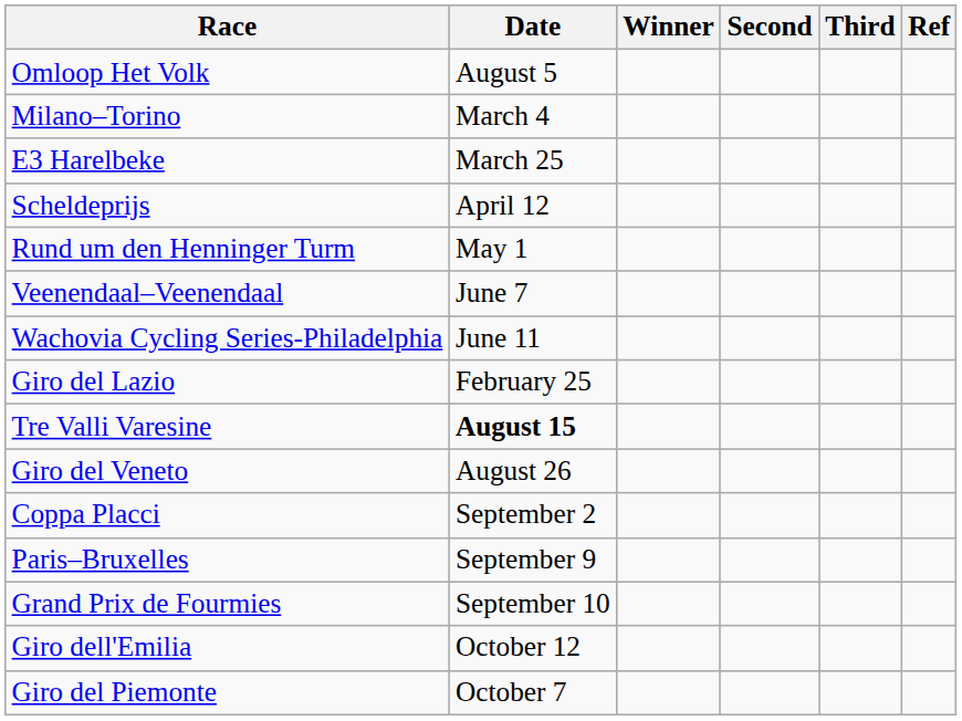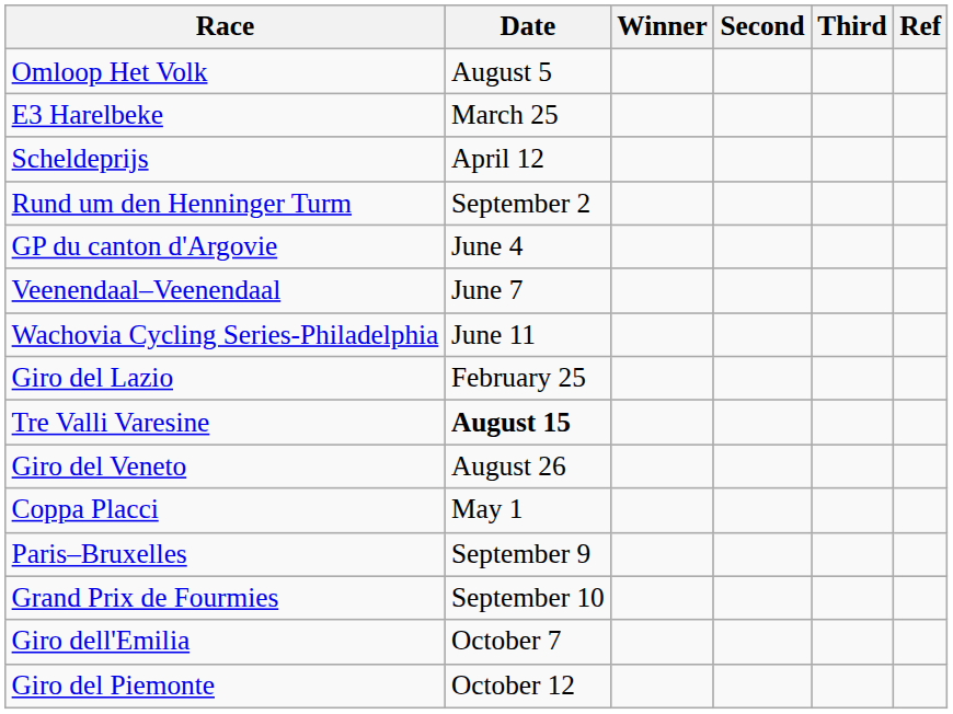- row: Milano–Torino | March 4
Rund um den Henninger Turm | Date: May 1 -> September 2
+ row: GP du canton d'Argovie | June 4
Coppa Placci | Date: September 2 -> May 1
Giro dell'Emilia | Date: October 12 -> October 7
Giro del Piemonte | Date: October 7 -> October 12
